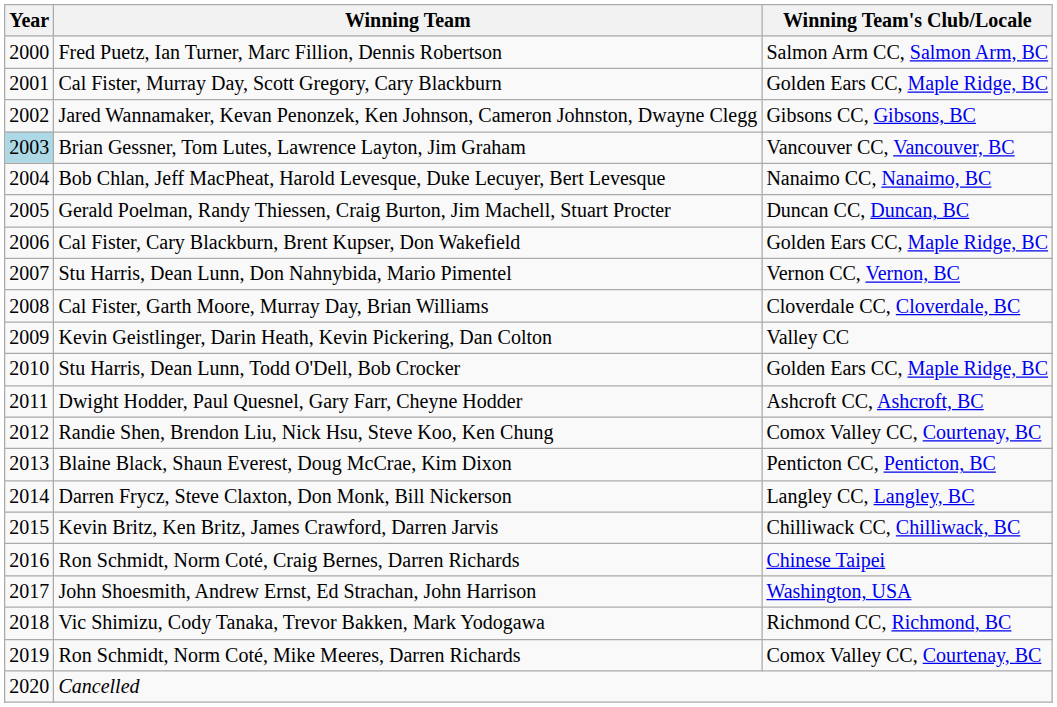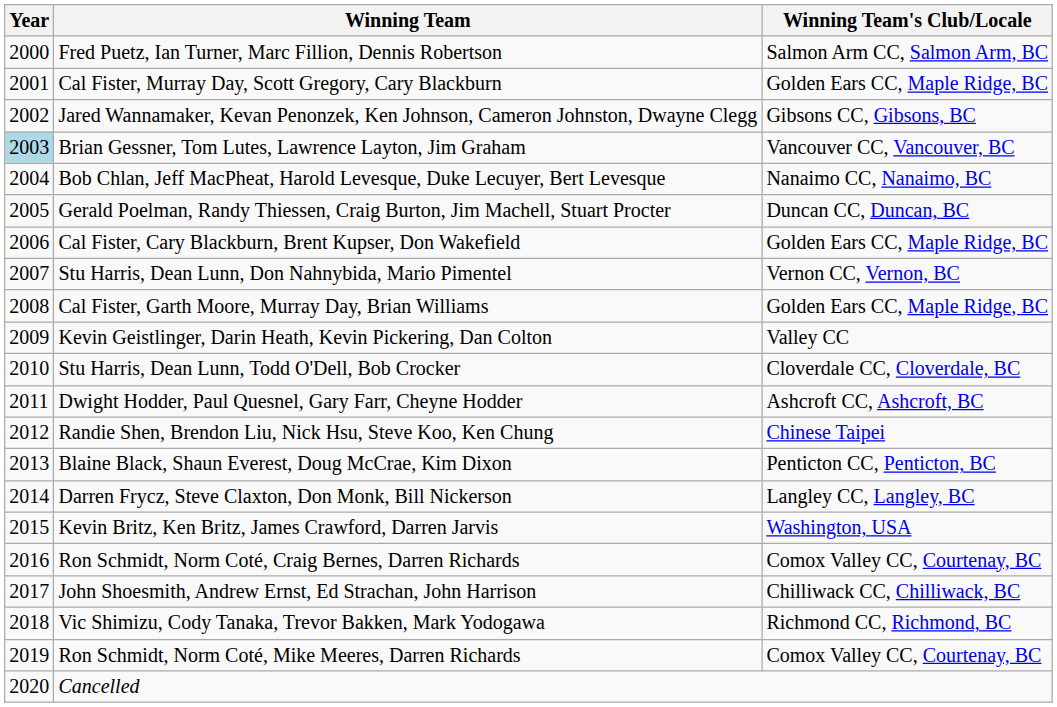Cal Fister, Garth Moore, Murray Day, Brian Williams | Winning Team's Club/Locale: Cloverdale CC, Cloverdale, BC -> Golden Ears CC, Maple Ridge, BC
Stu Harris, Dean Lunn, Todd O'Dell, Bob Crocker | Winning Team's Club/Locale: Golden Ears CC, Maple Ridge, BC -> Cloverdale CC, Cloverdale, BC
Randie Shen, Brendon Liu, Nick Hsu, Steve Koo, Ken Chung | Winning Team's Club/Locale: Comox Valley CC, Courtenay, BC -> Chinese Taipei
Kevin Britz, Ken Britz, James Crawford, Darren Jarvis | Winning Team's Club/Locale: Chilliwack CC, Chilliwack, BC -> Washington, USA
Ron Schmidt, Norm Coté, Craig Bernes, Darren Richards | Winning Team's Club/Locale: Chinese Taipei -> Comox Valley CC, Courtenay, BC
John Shoesmith, Andrew Ernst, Ed Strachan, John Harrison | Winning Team's Club/Locale: Washington, USA -> Chilliwack CC, Chilliwack, BC
